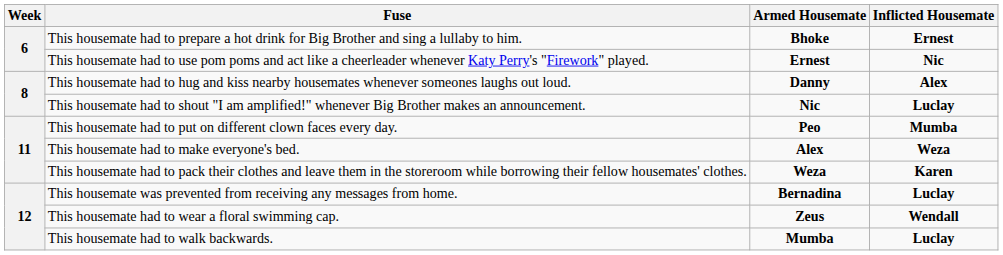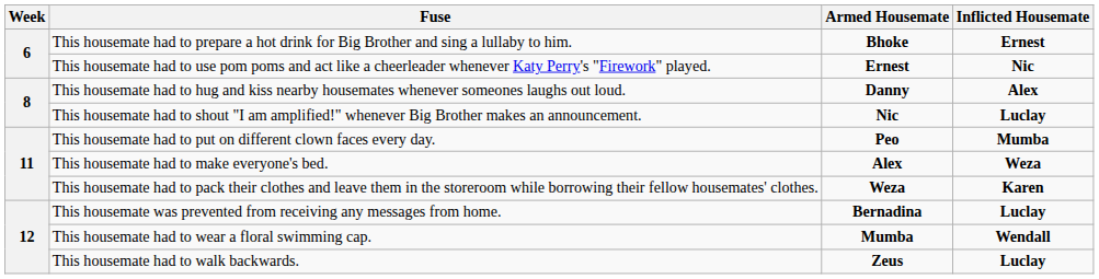This housemate had to wear a floral swimming cap. | Armed Housemate: Zeus -> Mumba
This housemate had to walk backwards. | Armed Housemate: Mumba -> Zeus
